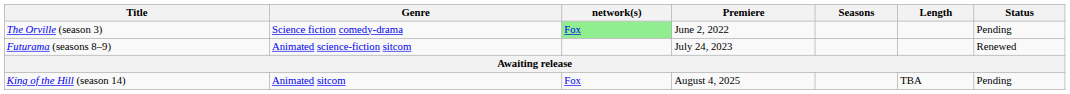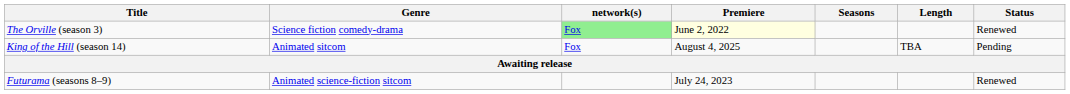The Orville (season 3) | Premiere: no background -> lightyellow background
The Orville (season 3) | Status: Pending -> Renewed
rows swapped: Futurama (seasons 8–9) <-> King of the Hill (season 14)
